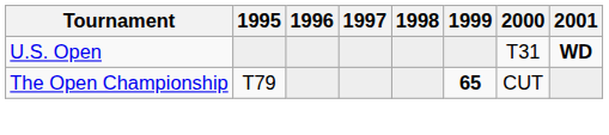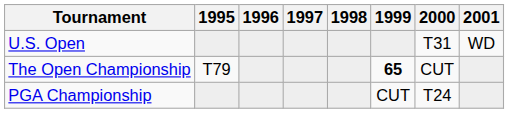U.S. Open | 2001: bold -> normal
+ row: PGA Championship | CUT | T24
